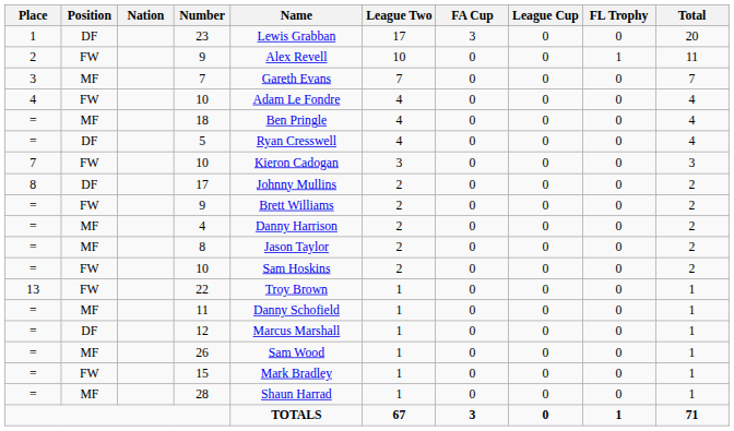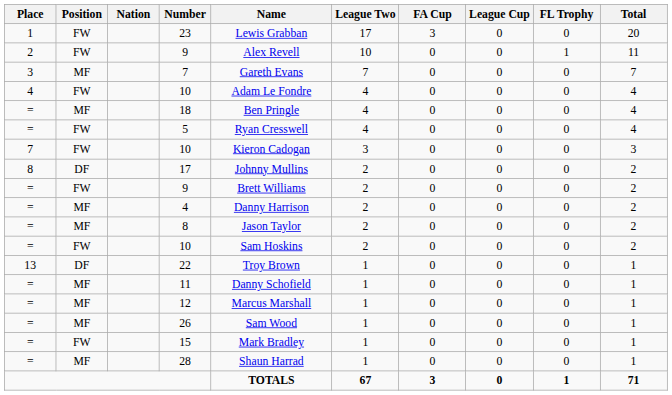23 | Position: DF -> FW
5 | Position: DF -> FW
22 | Position: FW -> DF
12 | Position: DF -> MF
